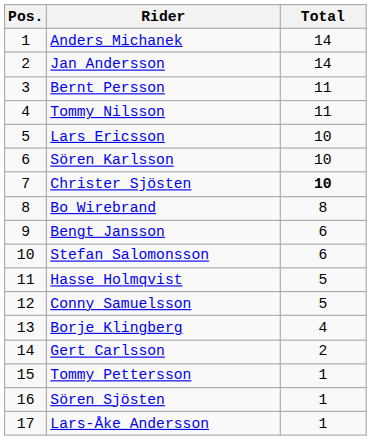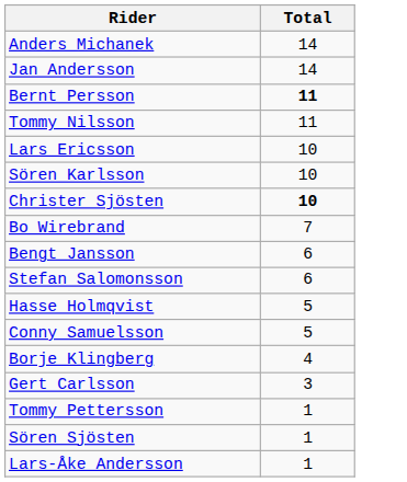- column: Pos. | 1 | 2 | 3 | 4 | 5 | 6 | 7 | 8 | 9 | 10 | 11 | 12 | 13 | 14 | 15 | 16 | 17
Bernt Persson | Total: normal -> bold
Bo Wirebrand | Total: 8 -> 7
Gert Carlsson | Total: 2 -> 3
